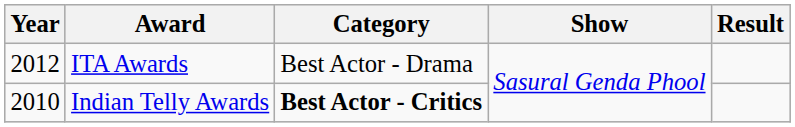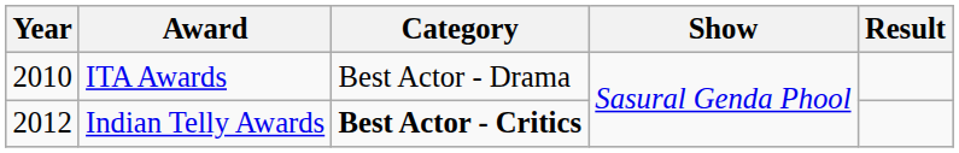ITA Awards | Year: 2012 -> 2010
Indian Telly Awards | Year: 2010 -> 2012
